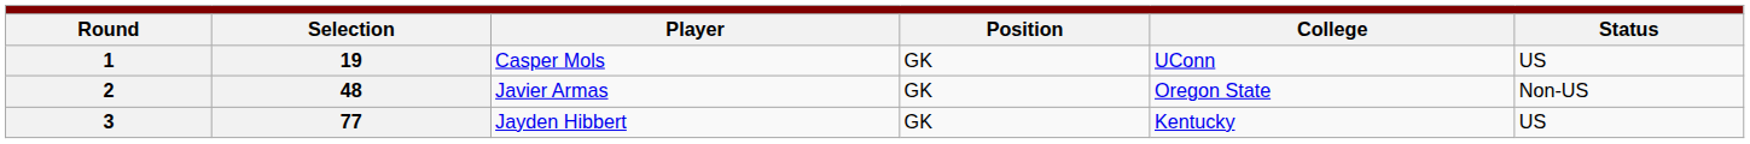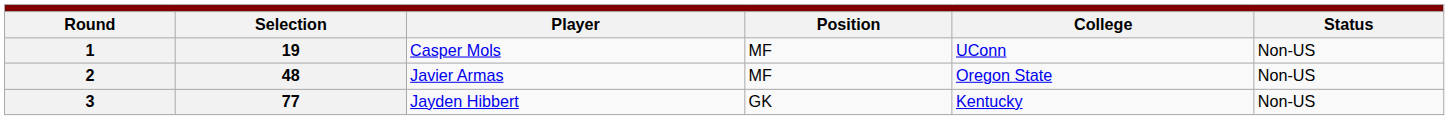1 | column 4: GK -> MF
1 | column 6: US -> Non-US
2 | column 4: GK -> MF
3 | column 6: US -> Non-US
